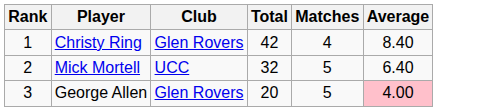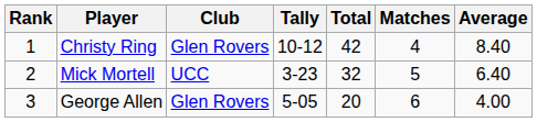+ column: Tally | 10-12 | 3-23 | 5-05
George Allen | Matches: 5 -> 6
George Allen | Average: pink background -> no background
